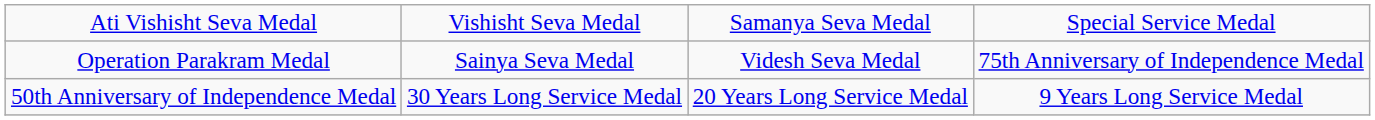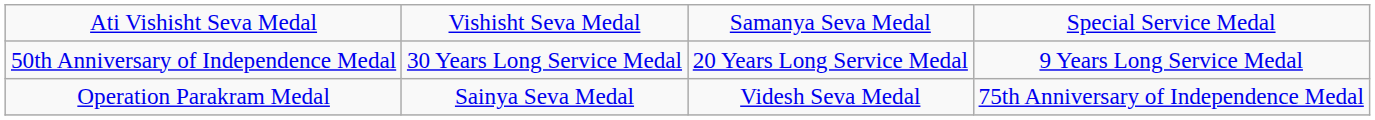rows swapped: Operation Parakram Medal <-> 50th Anniversary of Independence Medal
